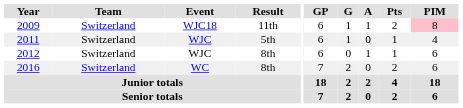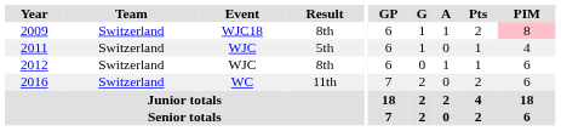2009 | Result: 11th -> 8th
2016 | Result: 8th -> 11th
